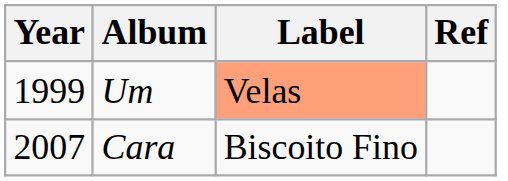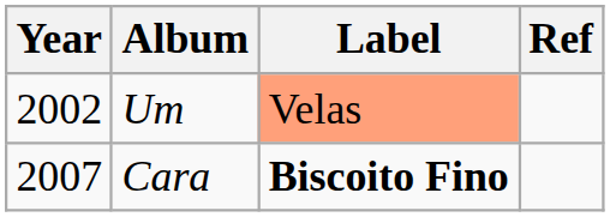Um | Year: 1999 -> 2002
Cara | Label: normal -> bold
